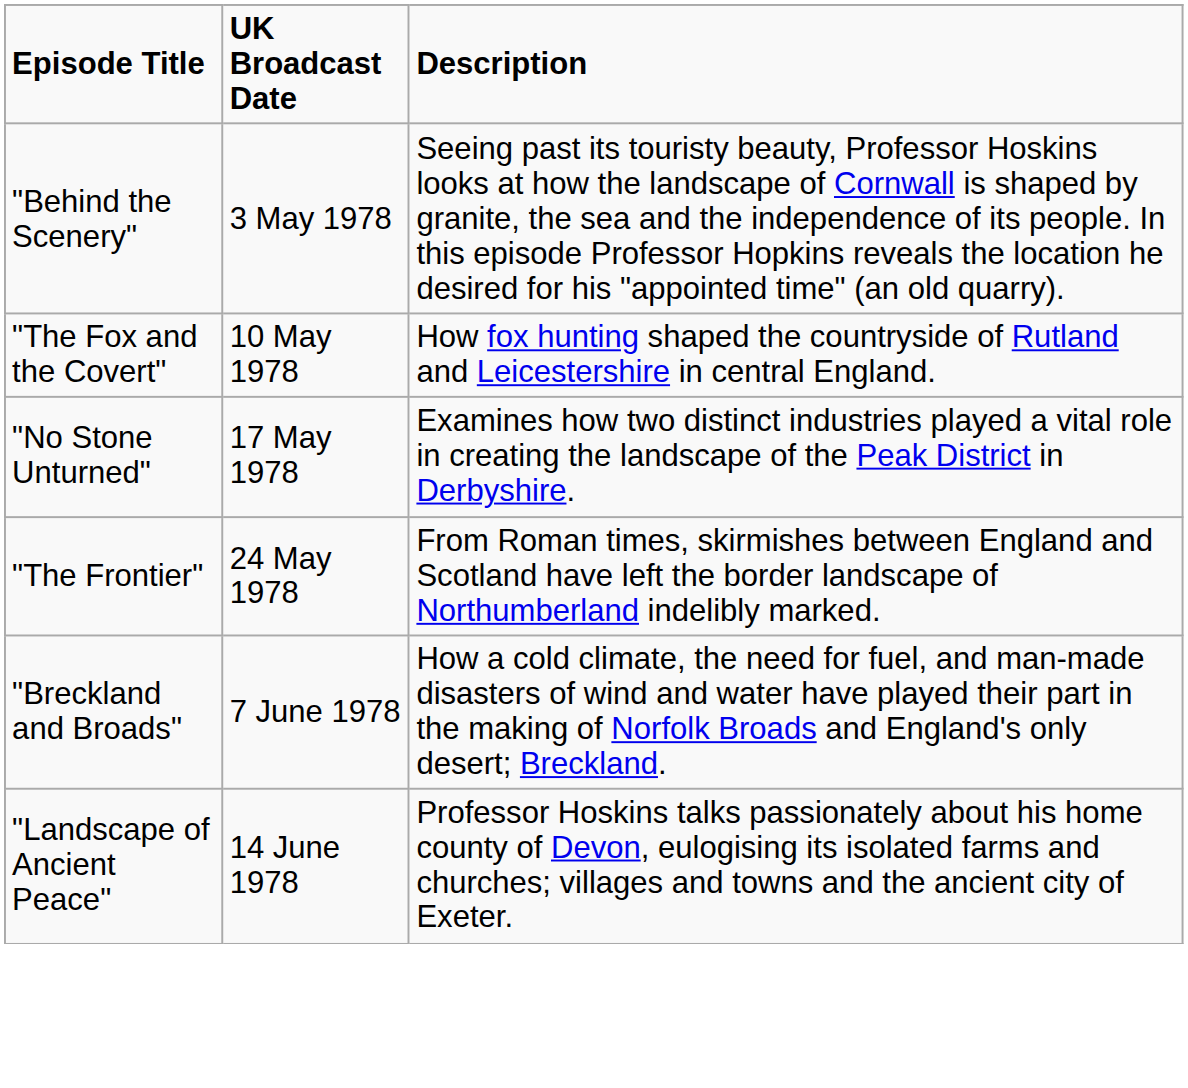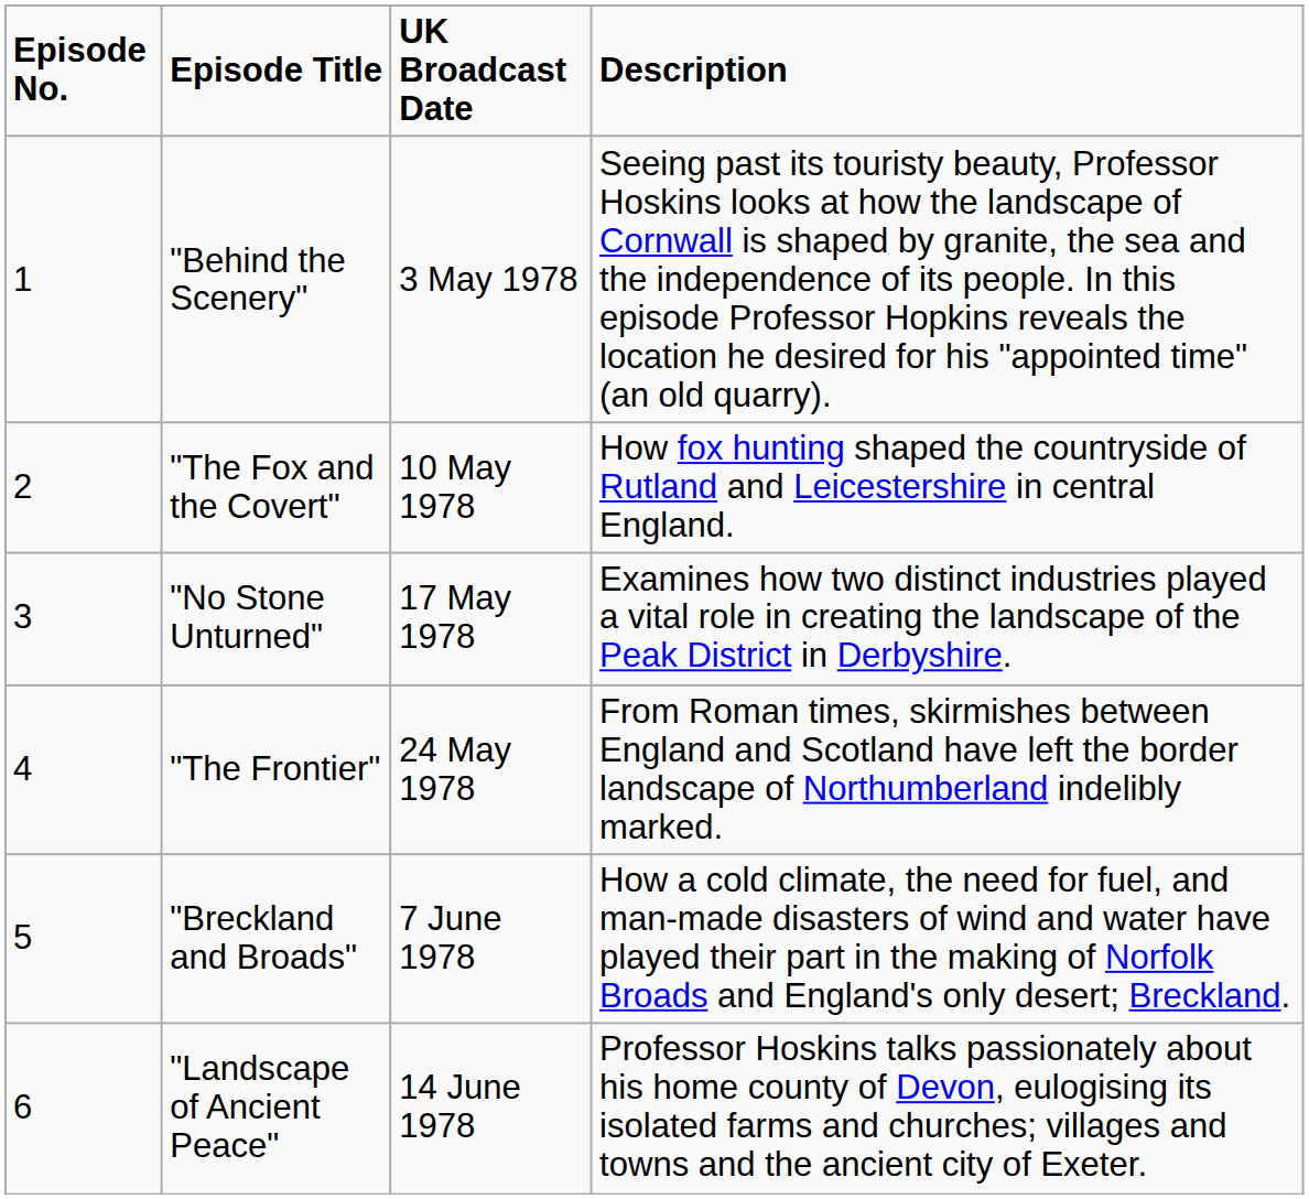+ column: Episode No. | 1 | 2 | 3 | 4 | 5 | 6
